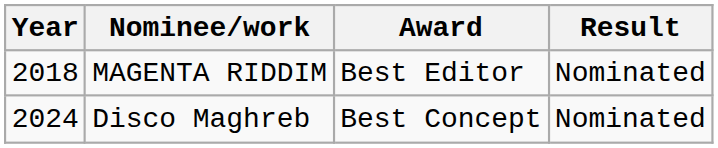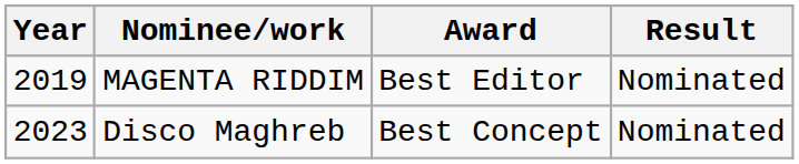MAGENTA RIDDIM | Year: 2018 -> 2019
Disco Maghreb | Year: 2024 -> 2023
